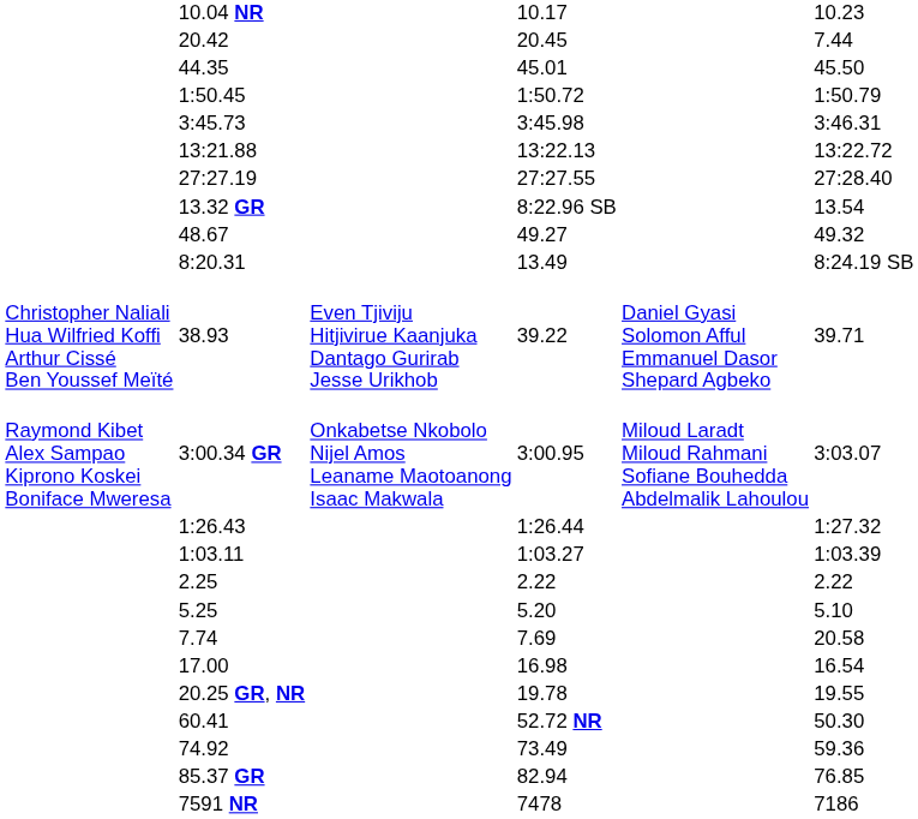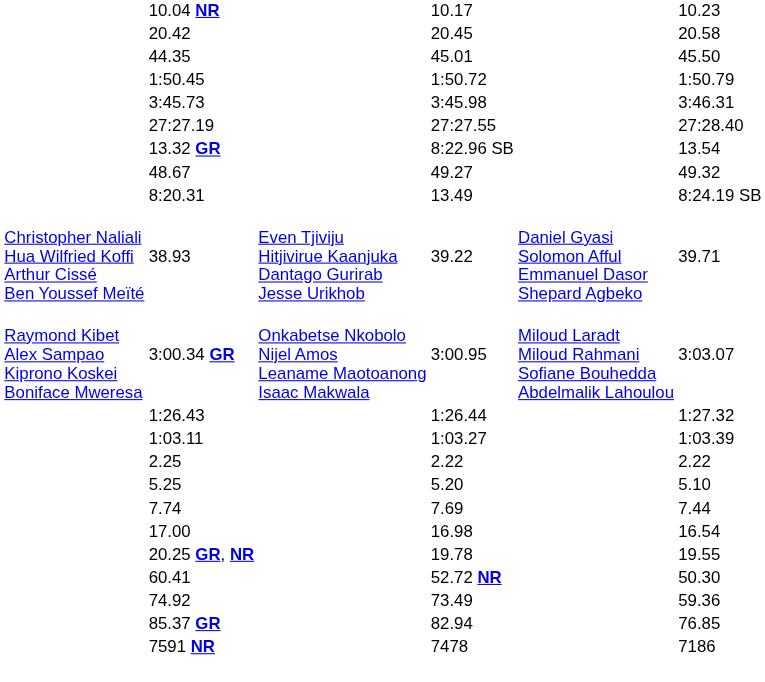20.42 | column 7: 7.44 -> 20.58
- row: 13:21.88 | 13:22.13 | 13:22.72
7.74 | column 7: 20.58 -> 7.44
